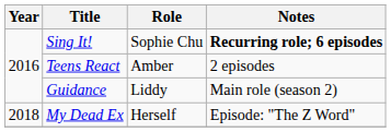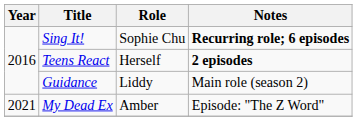Teens React | Role: Amber -> Herself
Teens React | Notes: normal -> bold
My Dead Ex | Year: 2018 -> 2021
My Dead Ex | Role: Herself -> Amber
